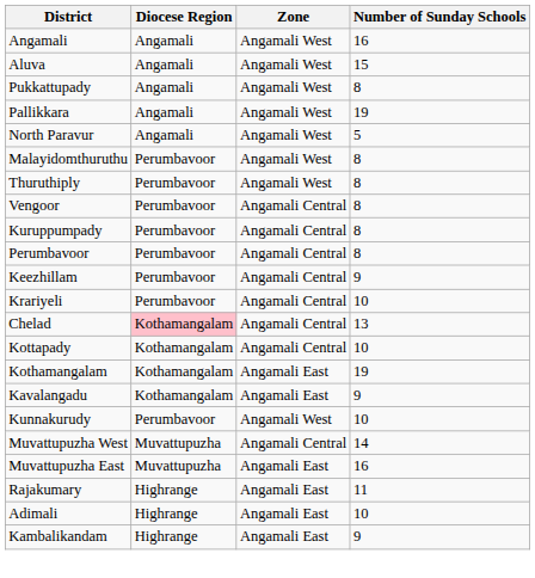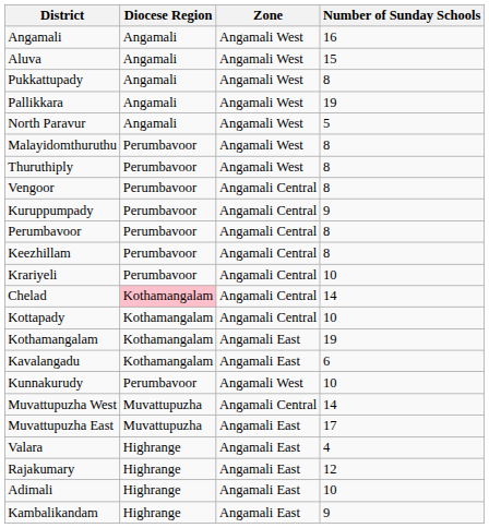Kuruppumpady | Number of Sunday Schools: 8 -> 9
Keezhillam | Number of Sunday Schools: 9 -> 8
Chelad | Number of Sunday Schools: 13 -> 14
Kavalangadu | Number of Sunday Schools: 9 -> 6
Muvattupuzha East | Number of Sunday Schools: 16 -> 17
+ row: Valara | Highrange | Angamali East | 4
Rajakumary | Number of Sunday Schools: 11 -> 12
